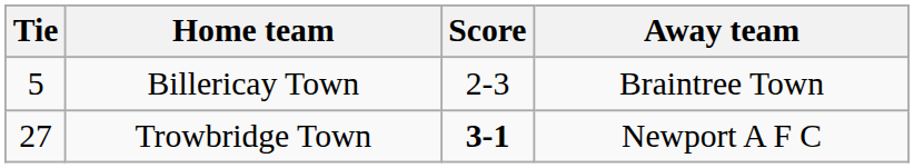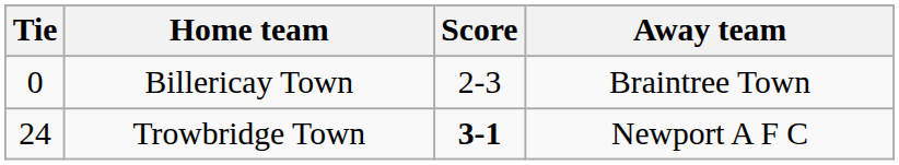Billericay Town | Tie: 5 -> 0
Trowbridge Town | Tie: 27 -> 24
